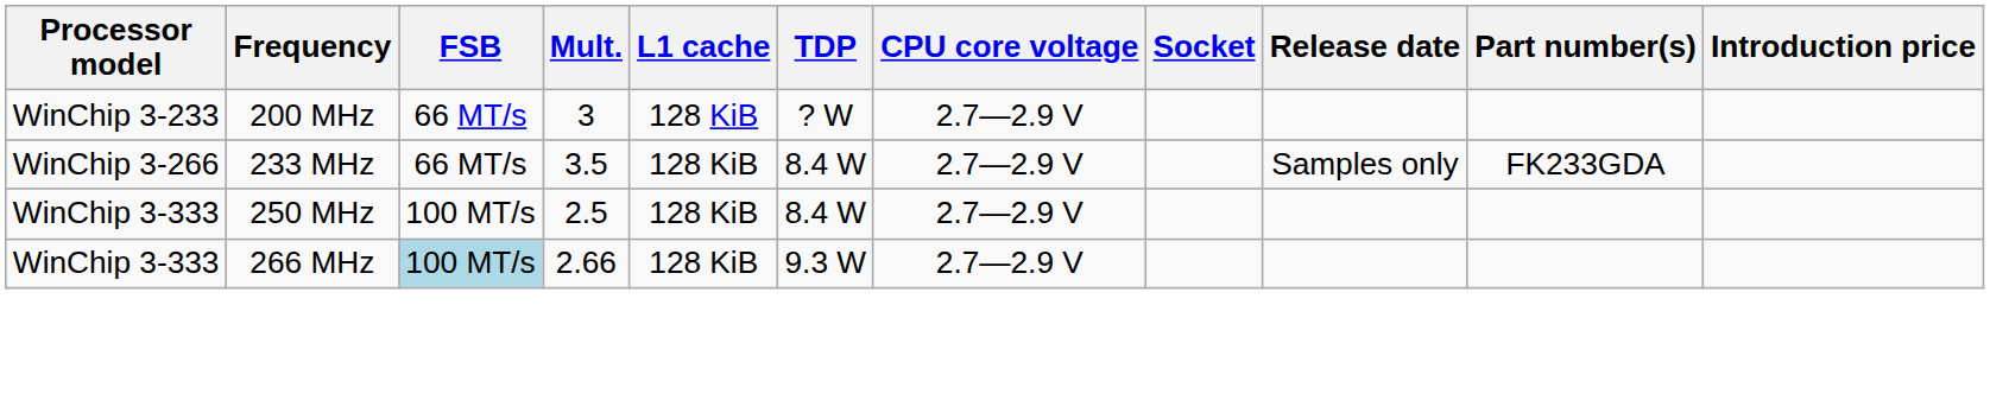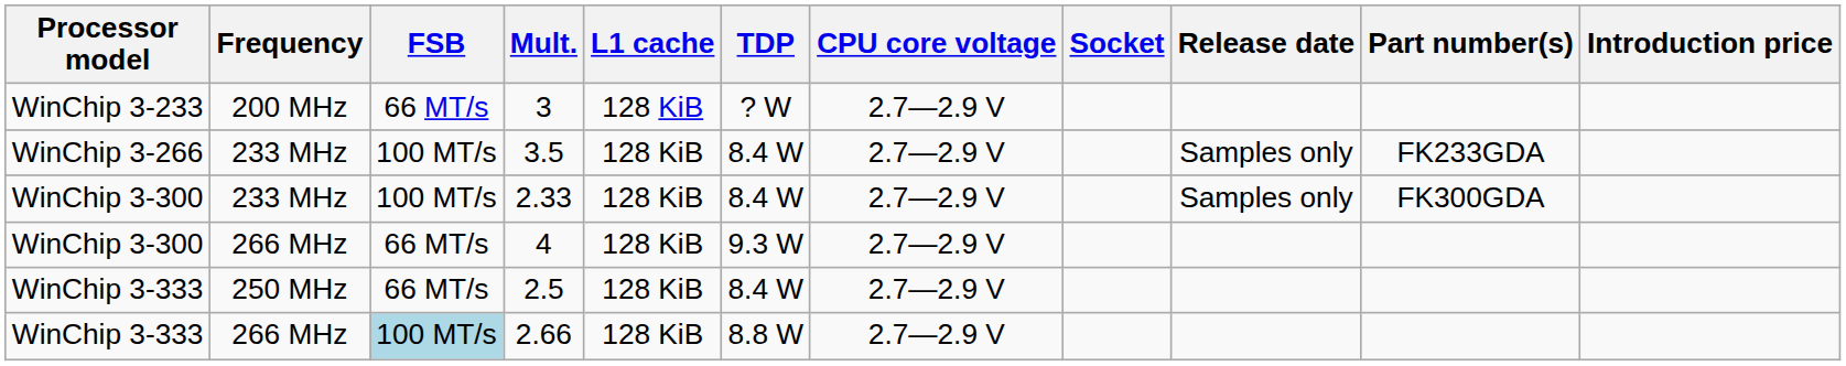3.5 | FSB: 66 MT/s -> 100 MT/s
+ row: WinChip 3-300 | 233 MHz | 100 MT/s | 2.33 | 128 KiB | 8.4 W | 2.7—2.9 V | Samples only | FK300GDA
+ row: WinChip 3-300 | 266 MHz | 66 MT/s | 4 | 128 KiB | 9.3 W | 2.7—2.9 V
2.5 | FSB: 100 MT/s -> 66 MT/s
2.66 | TDP: 9.3 W -> 8.8 W
